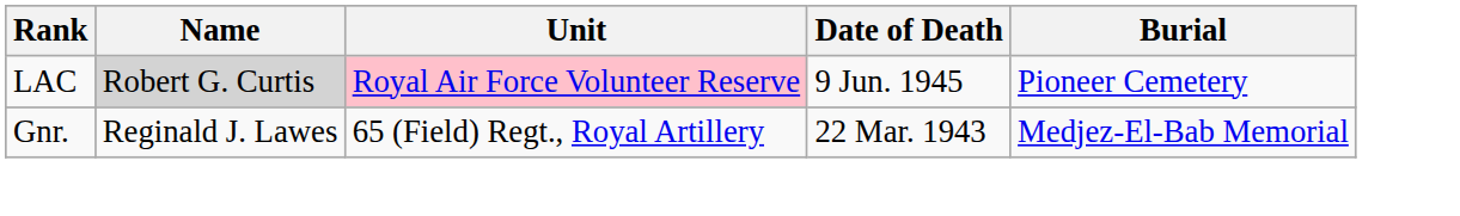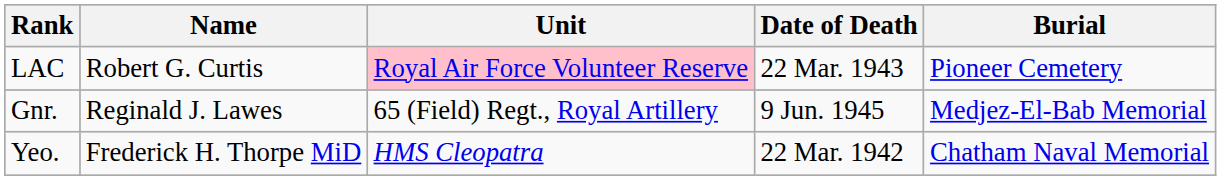LAC | Name: lightgrey background -> no background
LAC | Date of Death: 9 Jun. 1945 -> 22 Mar. 1943
Gnr. | Date of Death: 22 Mar. 1943 -> 9 Jun. 1945
+ row: Yeo. | Frederick H. Thorpe MiD | HMS Cleopatra | 22 Mar. 1942 | Chatham Naval Memorial
